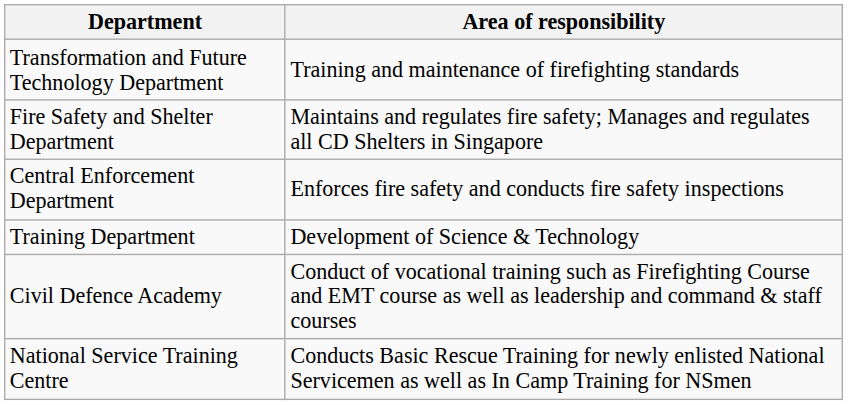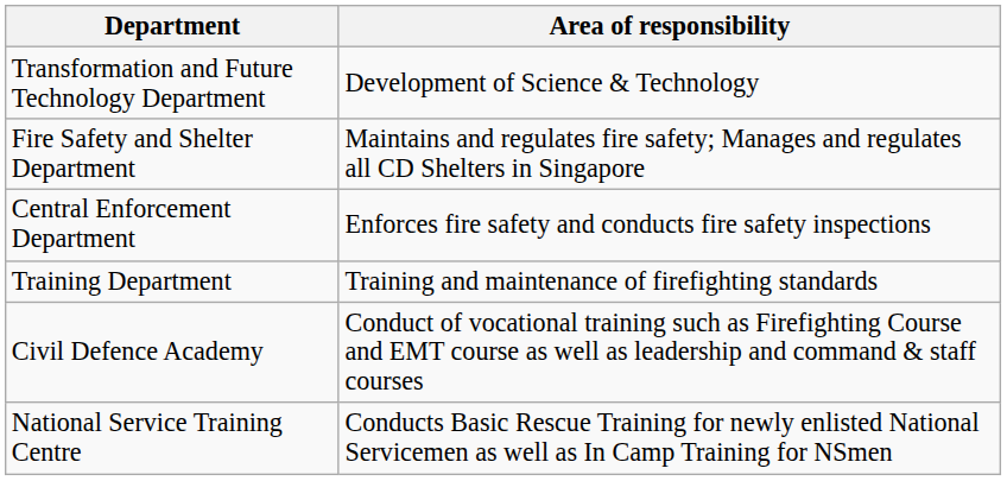Transformation and Future Technology Department | Area of responsibility: Training and maintenance of firefighting standards -> Development of Science & Technology
Training Department | Area of responsibility: Development of Science & Technology -> Training and maintenance of firefighting standards
